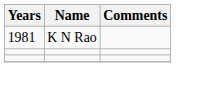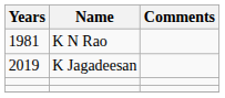+ row: 2019 | K Jagadeesan
